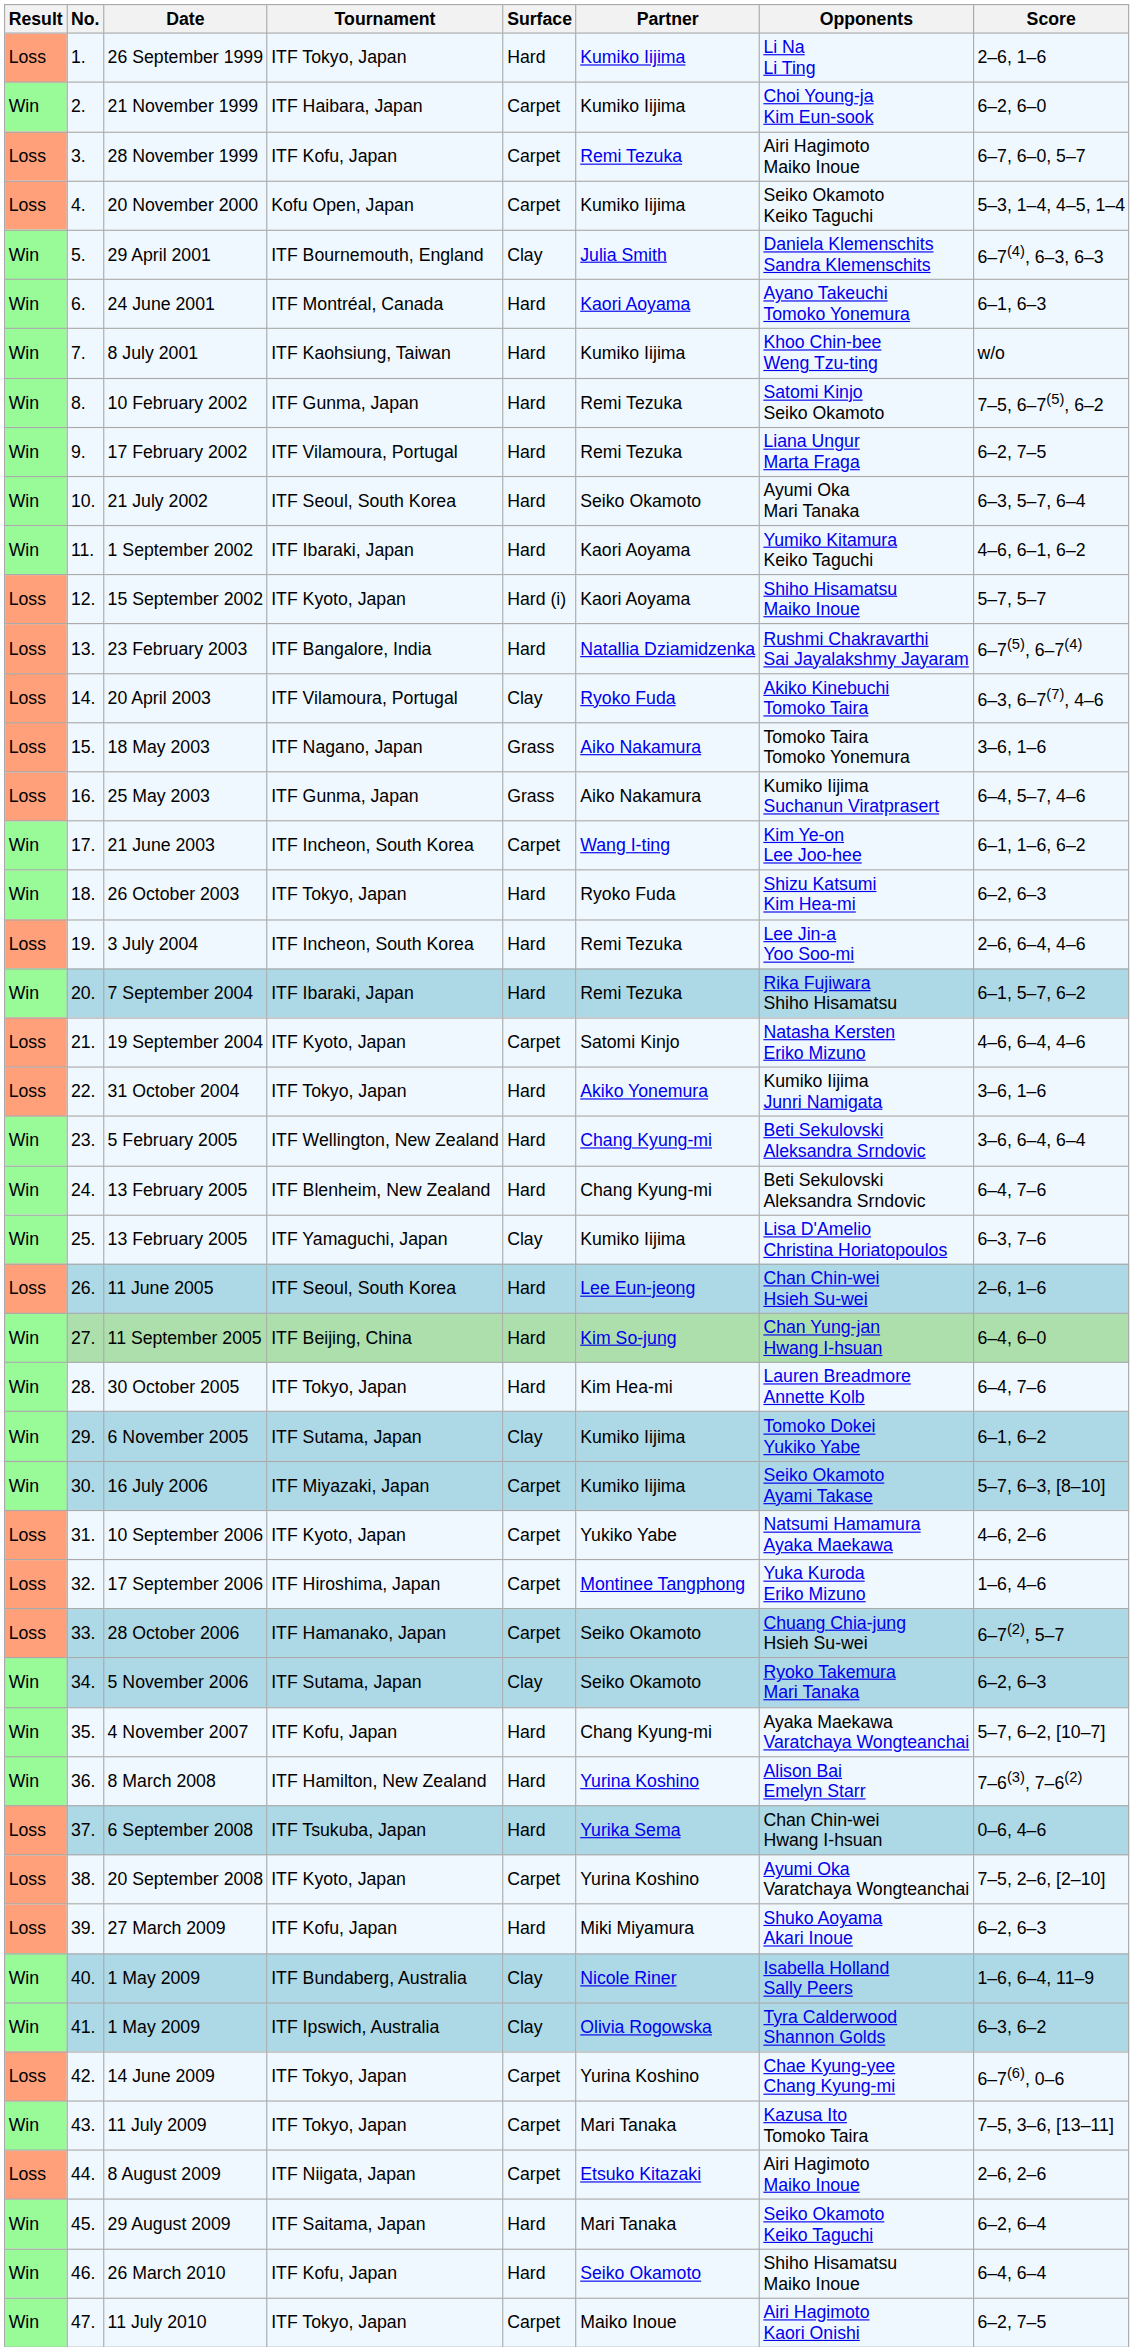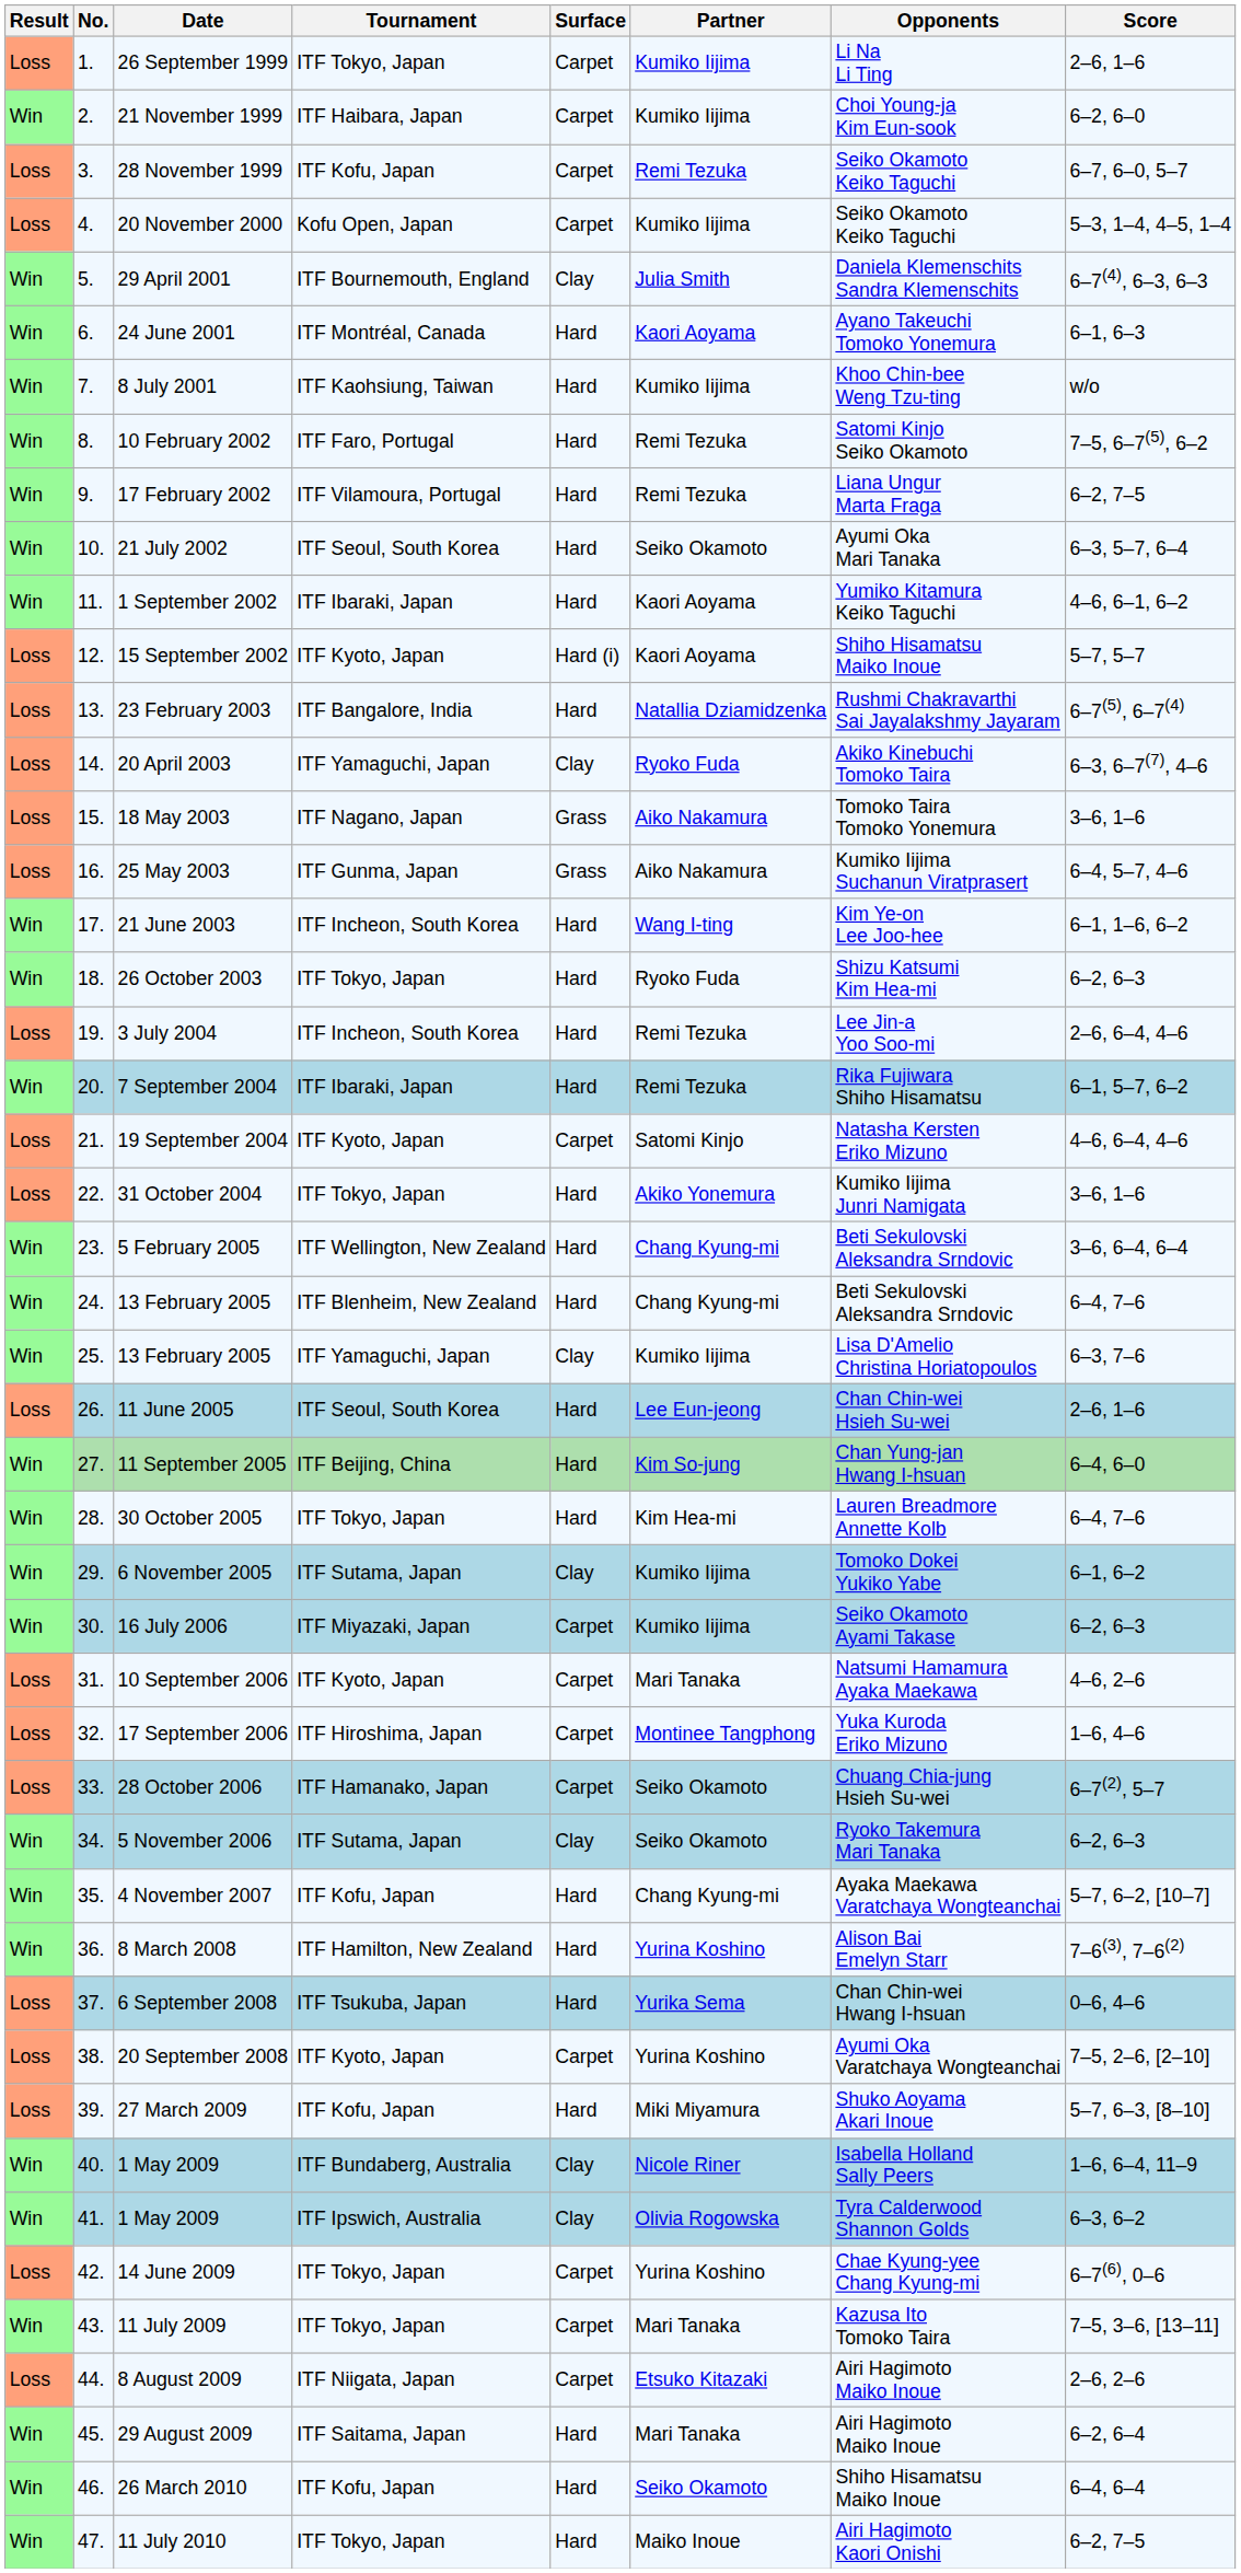26 September 1999 | Surface: Hard -> Carpet
28 November 1999 | Opponents: Airi Hagimoto Maiko Inoue -> Seiko Okamoto Keiko Taguchi
10 February 2002 | Tournament: ITF Gunma, Japan -> ITF Faro, Portugal
20 April 2003 | Tournament: ITF Vilamoura, Portugal -> ITF Yamaguchi, Japan
21 June 2003 | Surface: Carpet -> Hard
16 July 2006 | Score: 5–7, 6–3, [8–10] -> 6–2, 6–3
10 September 2006 | Partner: Yukiko Yabe -> Mari Tanaka
27 March 2009 | Score: 6–2, 6–3 -> 5–7, 6–3, [8–10]
29 August 2009 | Opponents: Seiko Okamoto Keiko Taguchi -> Airi Hagimoto Maiko Inoue
11 July 2010 | Surface: Carpet -> Hard
